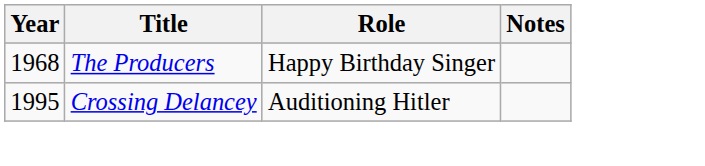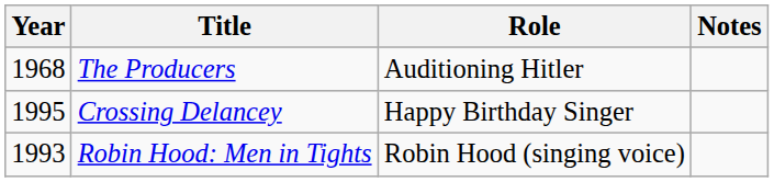The Producers | Role: Happy Birthday Singer -> Auditioning Hitler
Crossing Delancey | Role: Auditioning Hitler -> Happy Birthday Singer
+ row: 1993 | Robin Hood: Men in Tights | Robin Hood (singing voice)
